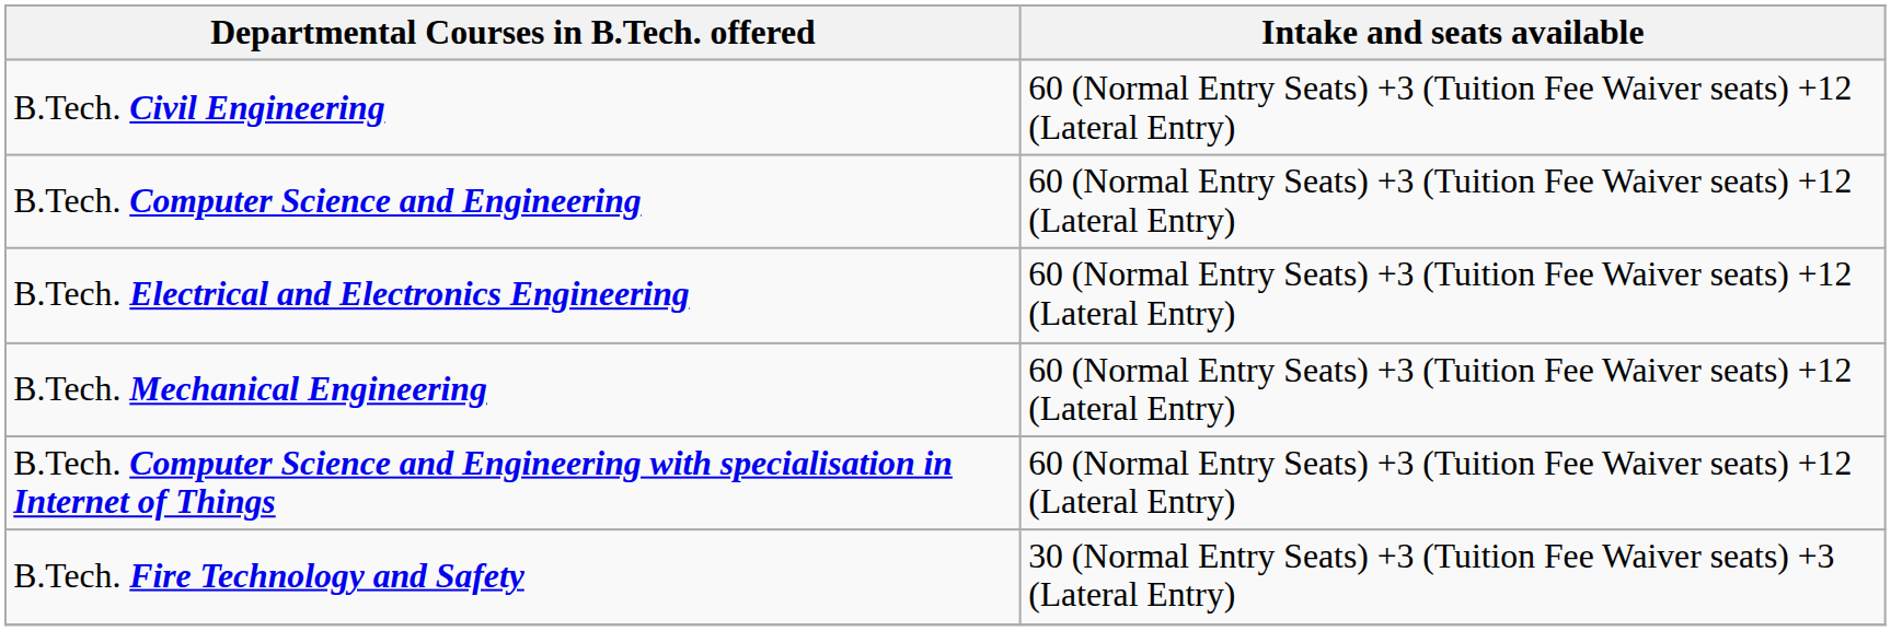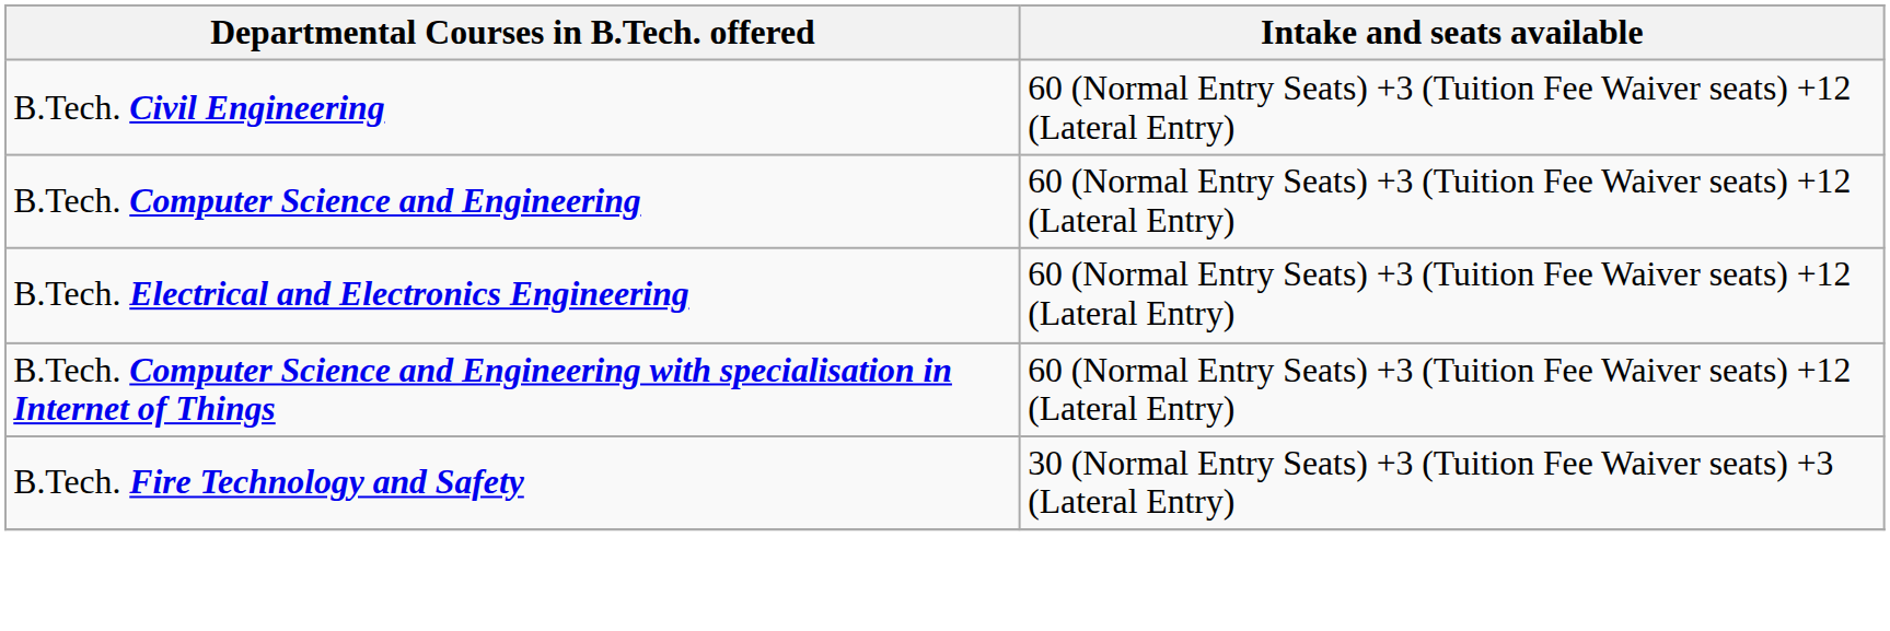- row: B.Tech. Mechanical Engineering | 60 (Normal Entry Seats) +3 (Tuition Fee Waiver seats) +12 (Lateral Entry)
